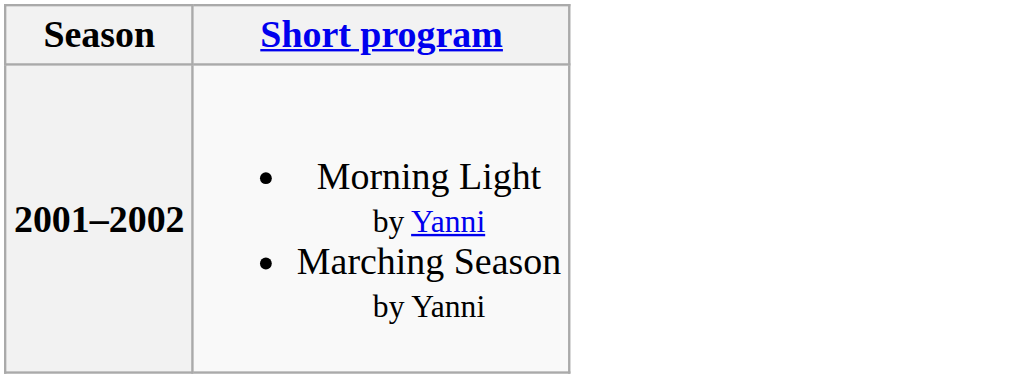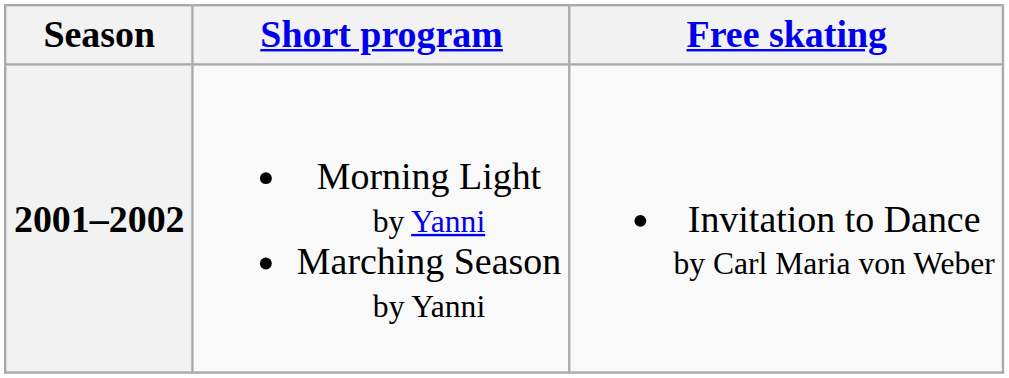+ column: Free skating | Invitation to Dance by Carl Maria von Weber
